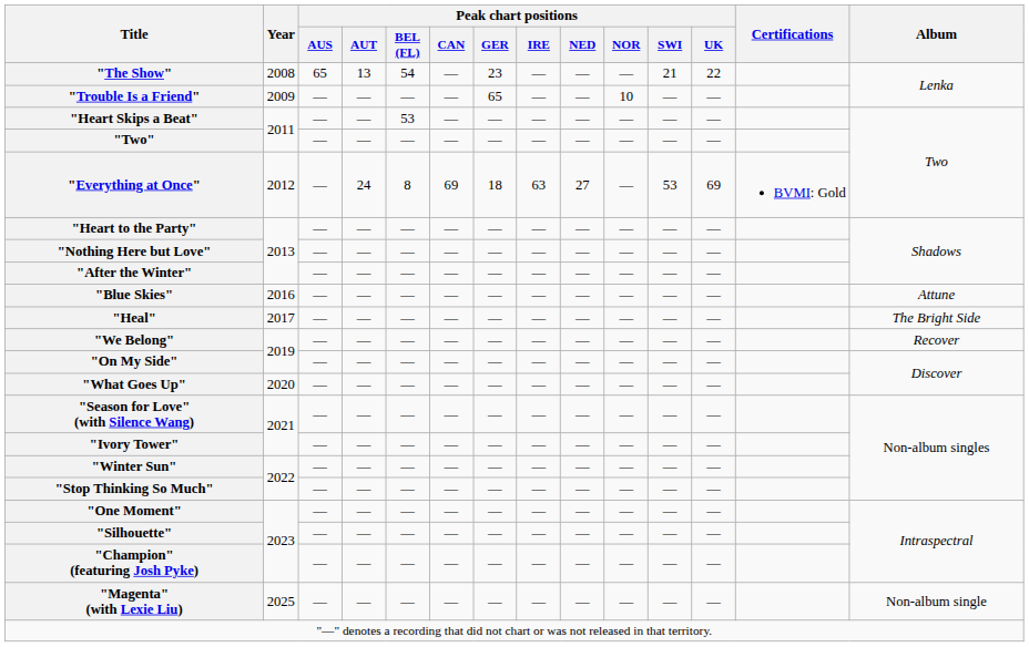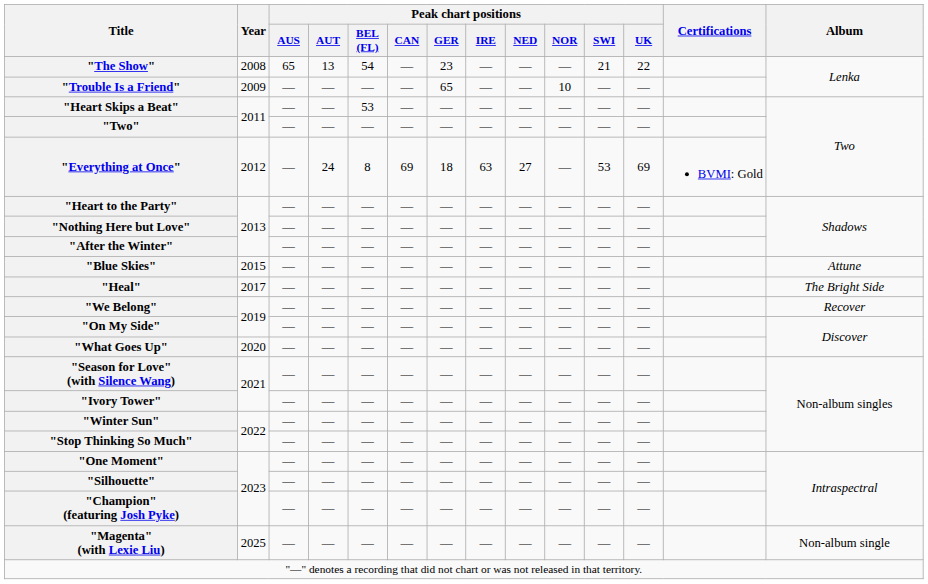"Blue Skies" | Year: 2016 -> 2015
